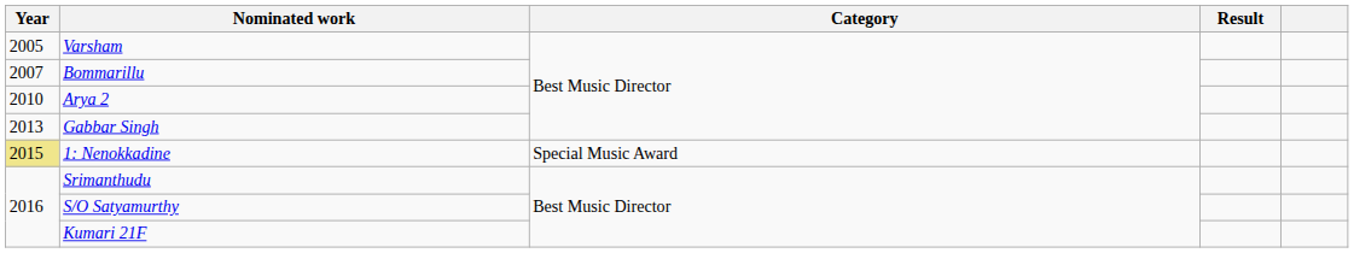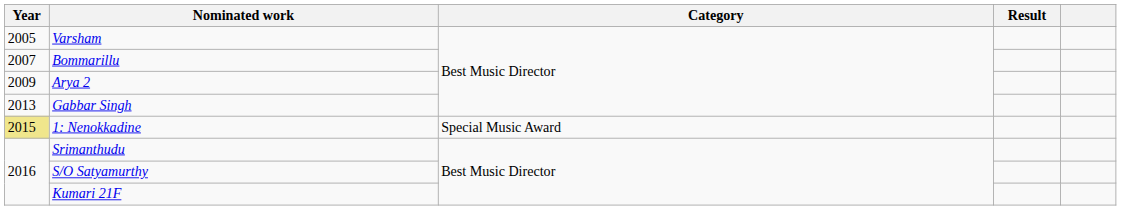Arya 2 | Year: 2010 -> 2009
